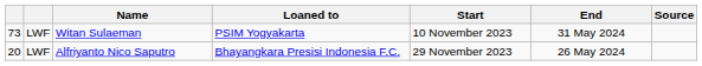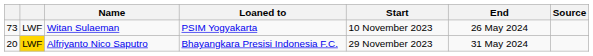Witan Sulaeman | End: 31 May 2024 -> 26 May 2024
Alfriyanto Nico Saputro | column 2: no background -> gold background
Alfriyanto Nico Saputro | End: 26 May 2024 -> 31 May 2024
